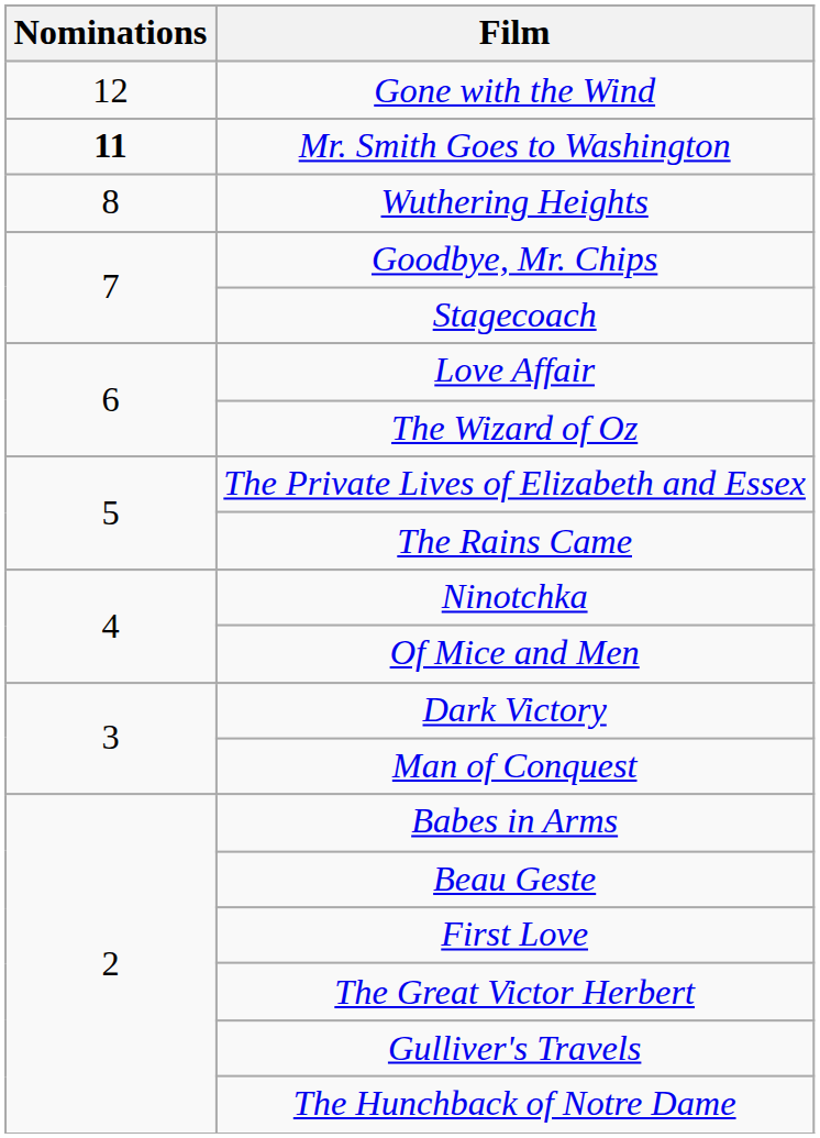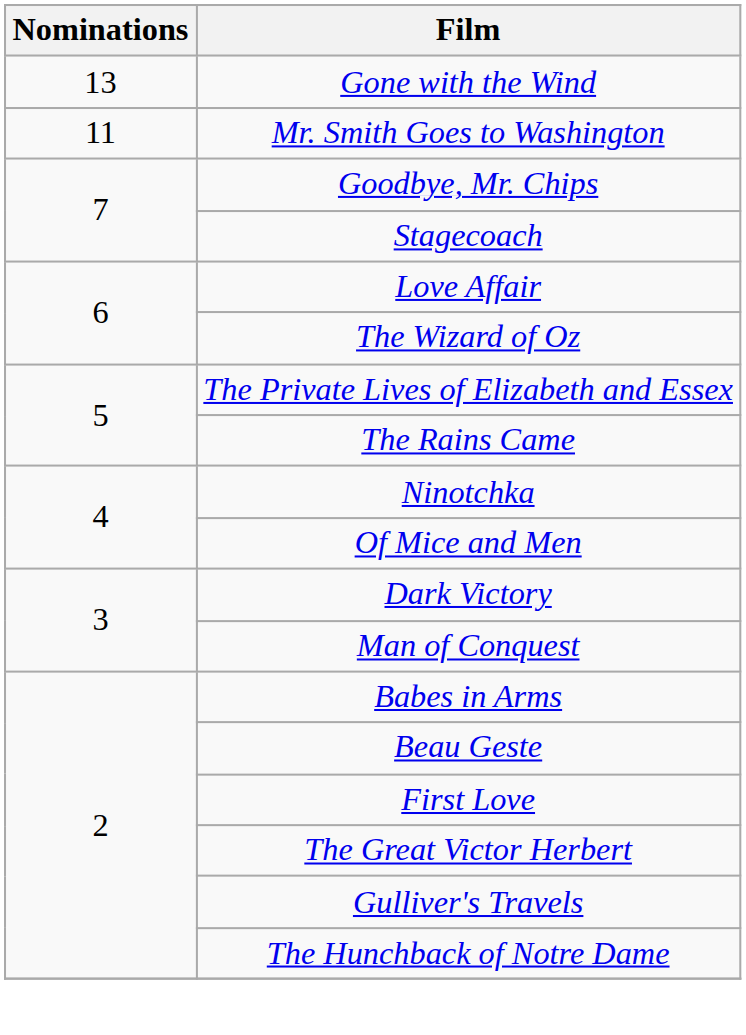Gone with the Wind | Nominations: 12 -> 13
Mr. Smith Goes to Washington | Nominations: bold -> normal
- row: 8 | Wuthering Heights
